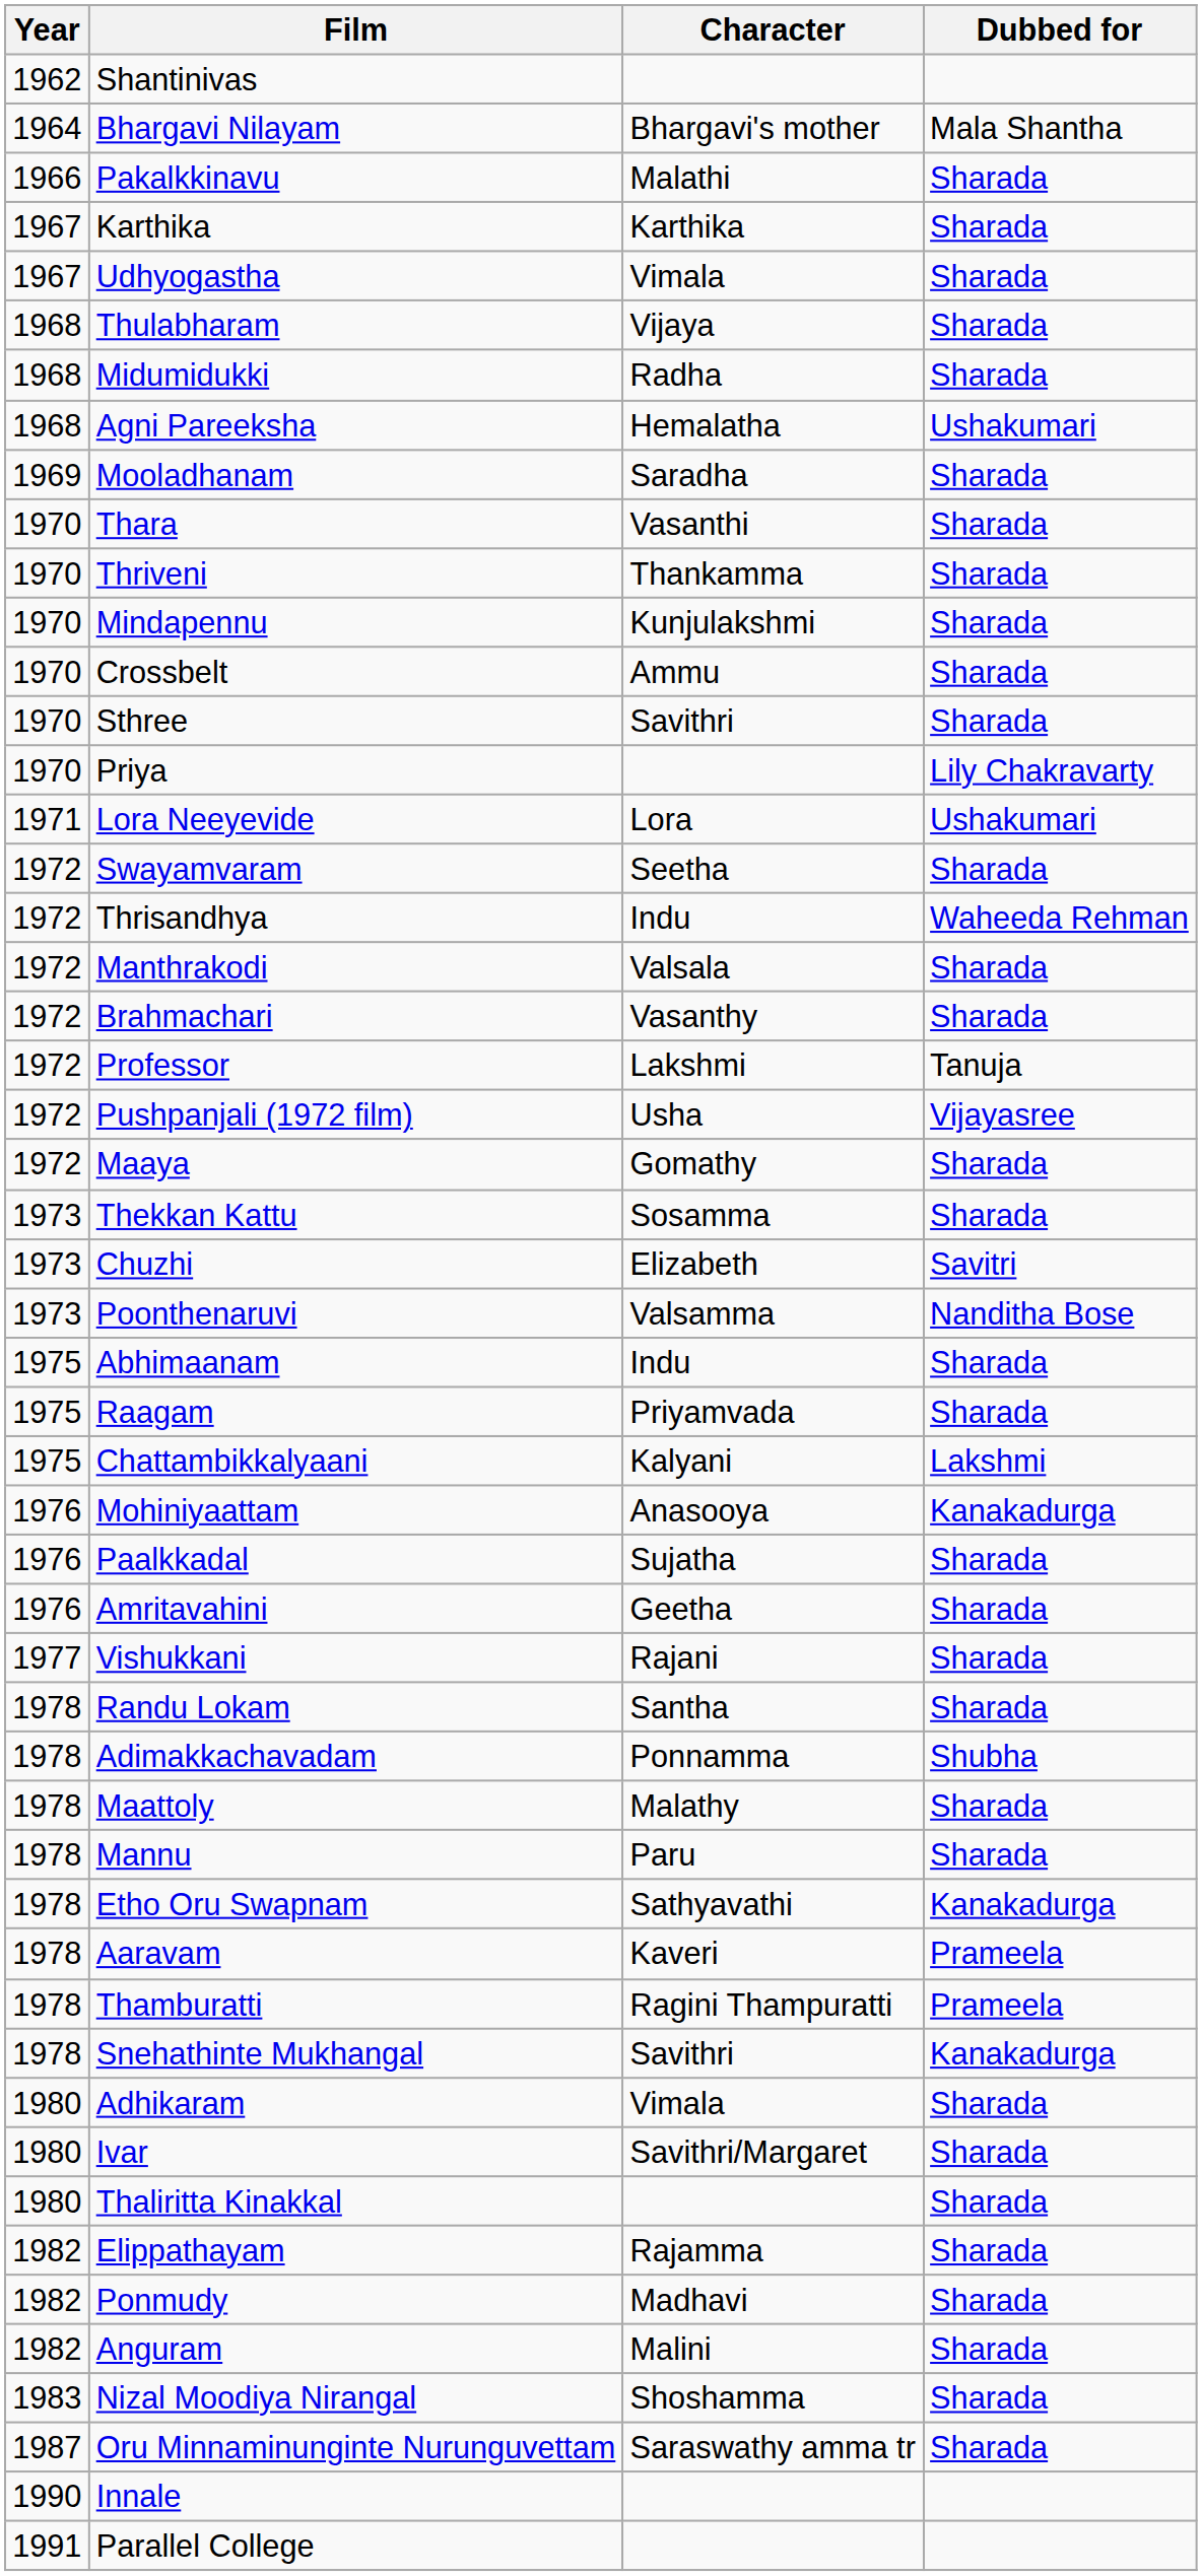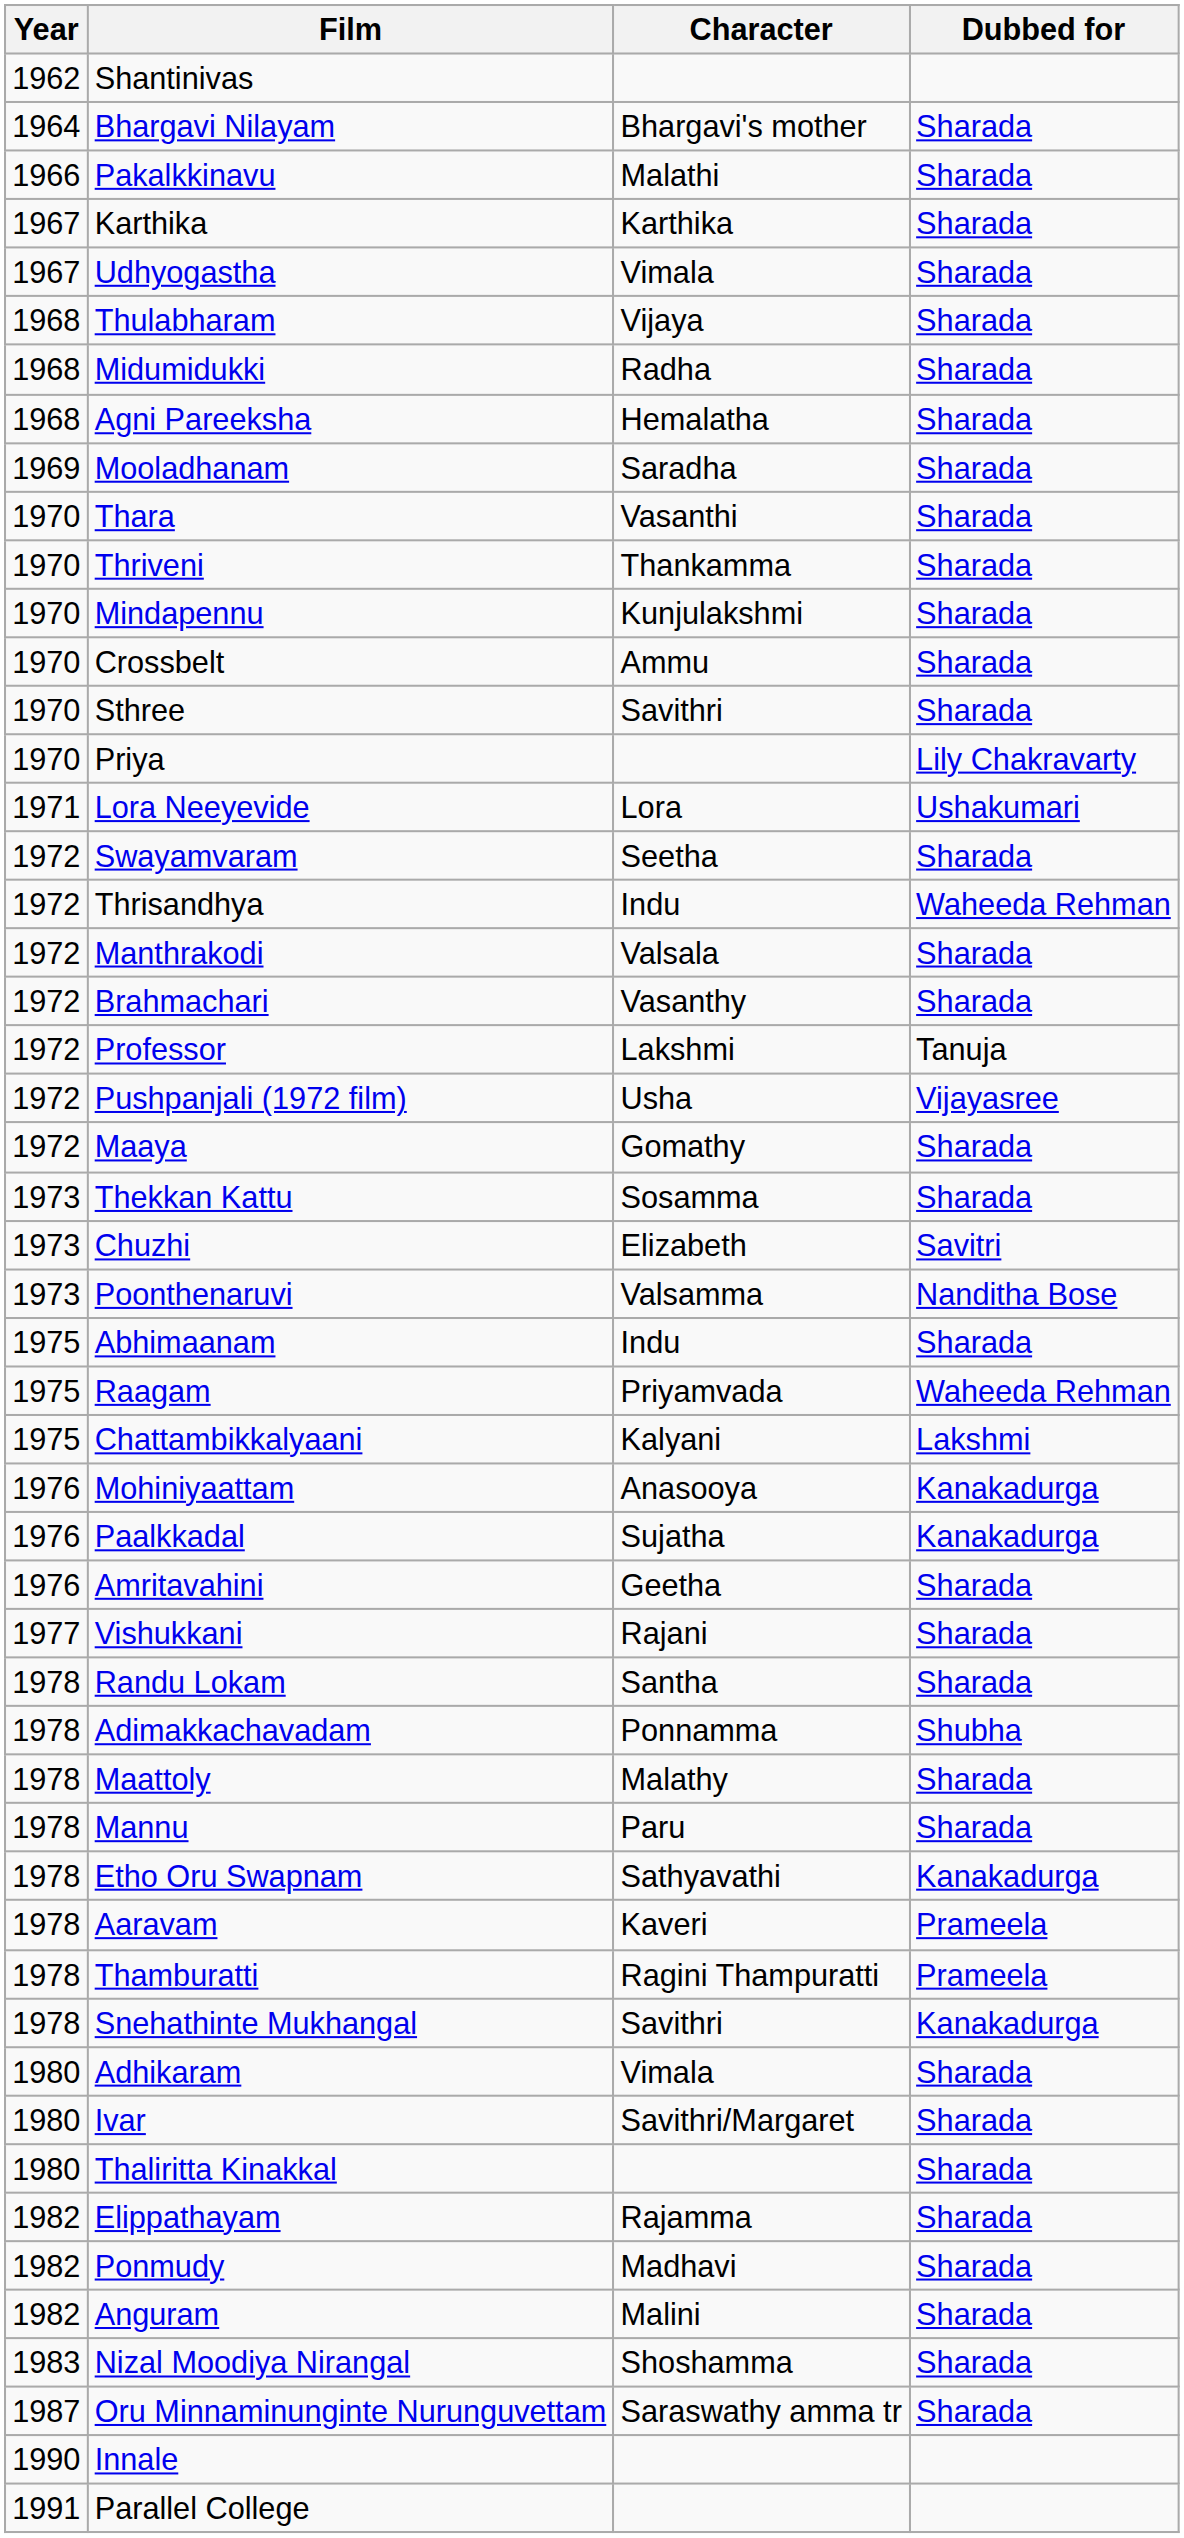Bhargavi Nilayam | Dubbed for: Mala Shantha -> Sharada
Agni Pareeksha | Dubbed for: Ushakumari -> Sharada
Raagam | Dubbed for: Sharada -> Waheeda Rehman
Paalkkadal | Dubbed for: Sharada -> Kanakadurga
